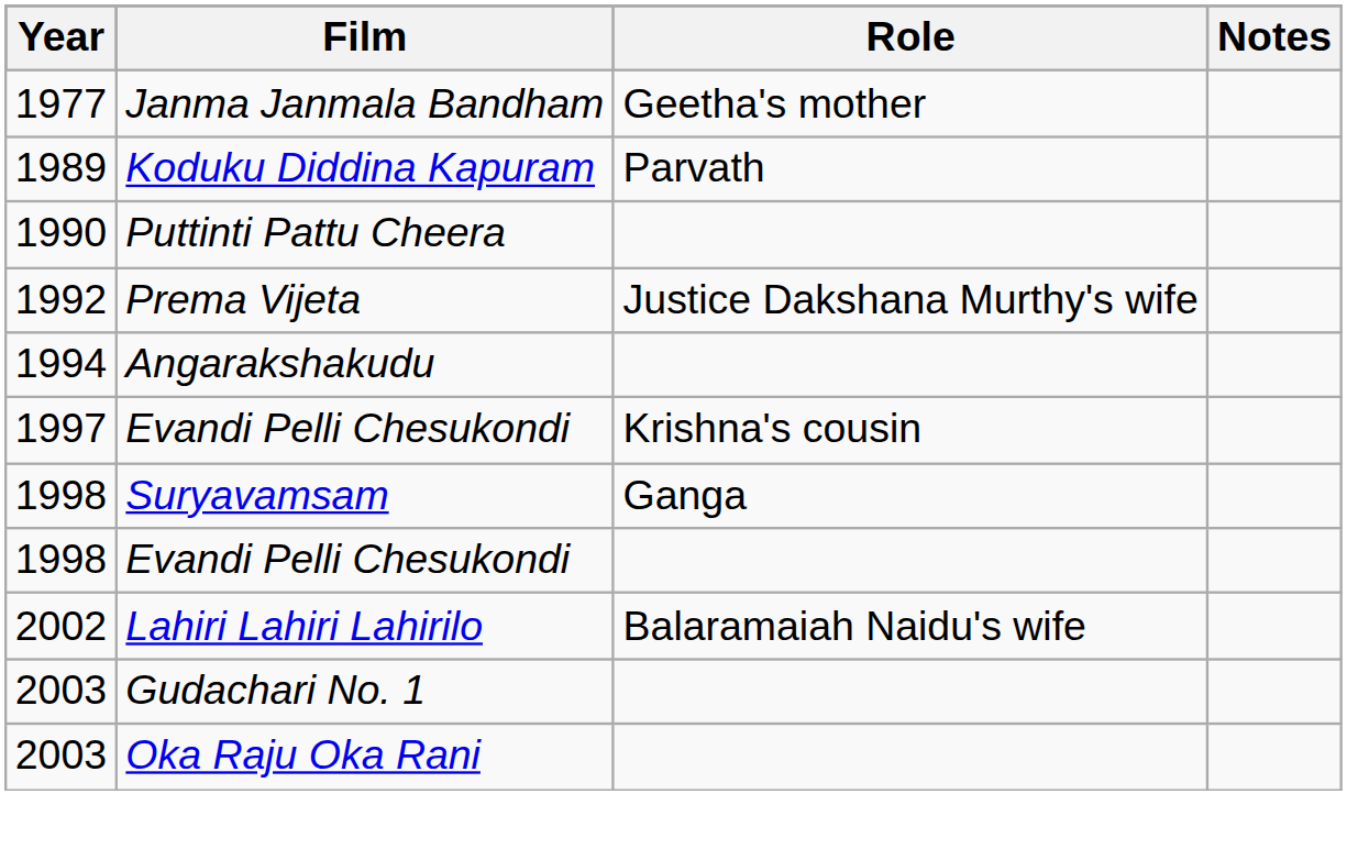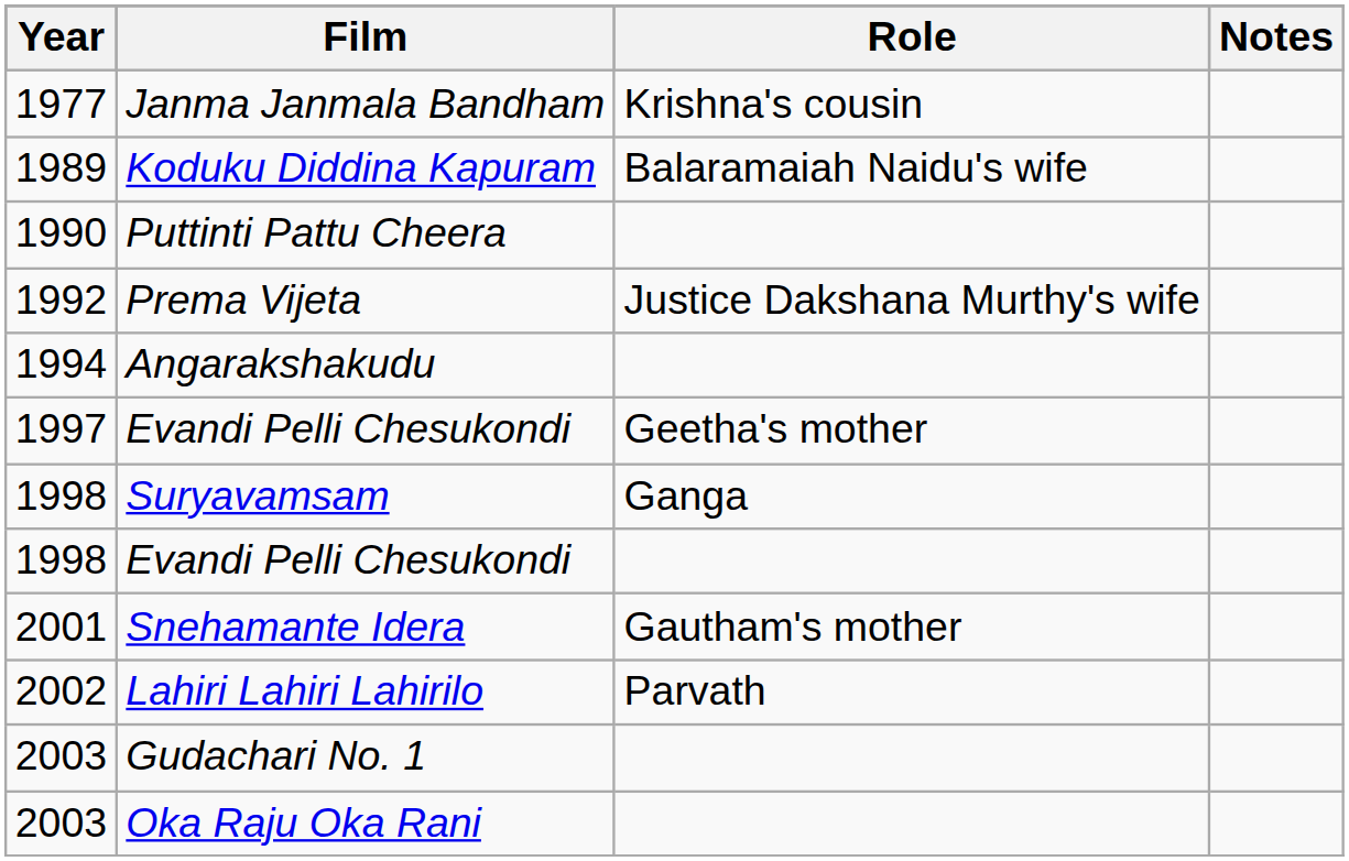Janma Janmala Bandham | Role: Geetha's mother -> Krishna's cousin
Koduku Diddina Kapuram | Role: Parvath -> Balaramaiah Naidu's wife
1997 / Evandi Pelli Chesukondi | Role: Krishna's cousin -> Geetha's mother
+ row: 2001 | Snehamante Idera | Gautham's mother
Lahiri Lahiri Lahirilo | Role: Balaramaiah Naidu's wife -> Parvath
